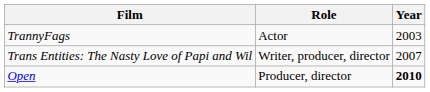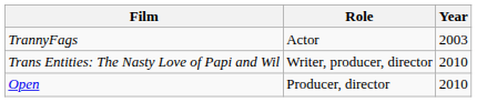Trans Entities: The Nasty Love of Papi and Wil | Year: 2007 -> 2010
Open | Year: bold -> normal
